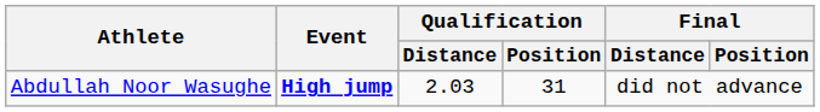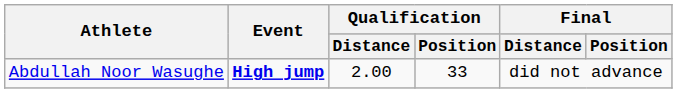Abdullah Noor Wasughe | Qualification / Distance: 2.03 -> 2.00
Abdullah Noor Wasughe | Qualification / Position: 31 -> 33
